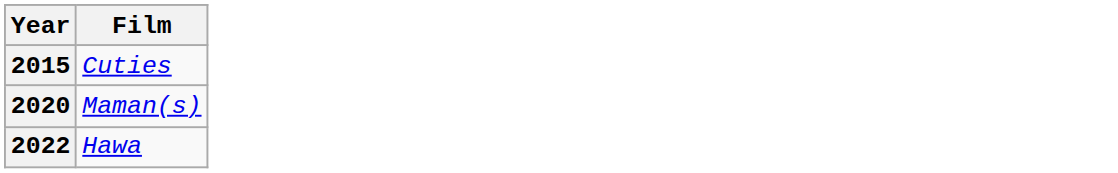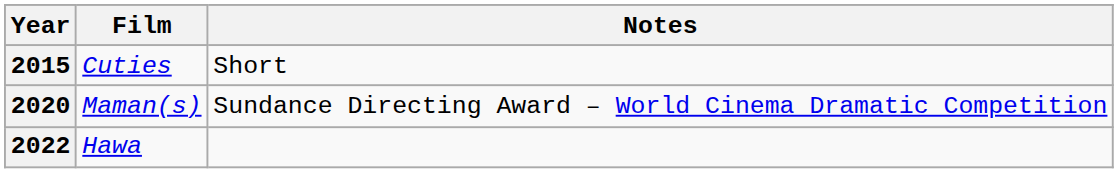+ column: Notes | Short | Sundance Directing Award – World Cinema Dramatic Competition
